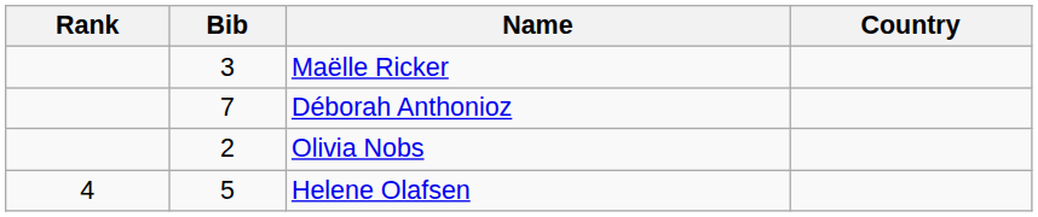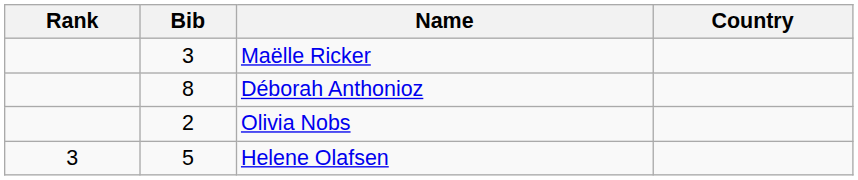Déborah Anthonioz | Bib: 7 -> 8
Helene Olafsen | Rank: 4 -> 3
